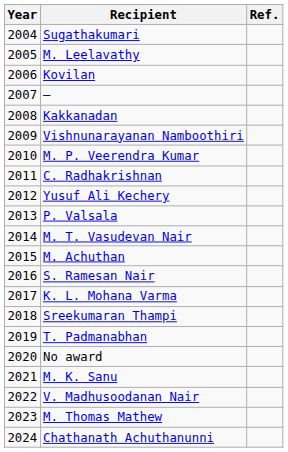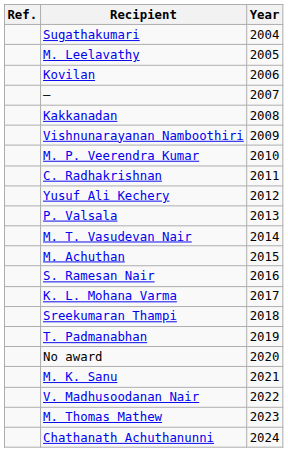columns swapped: Year <-> Ref.
